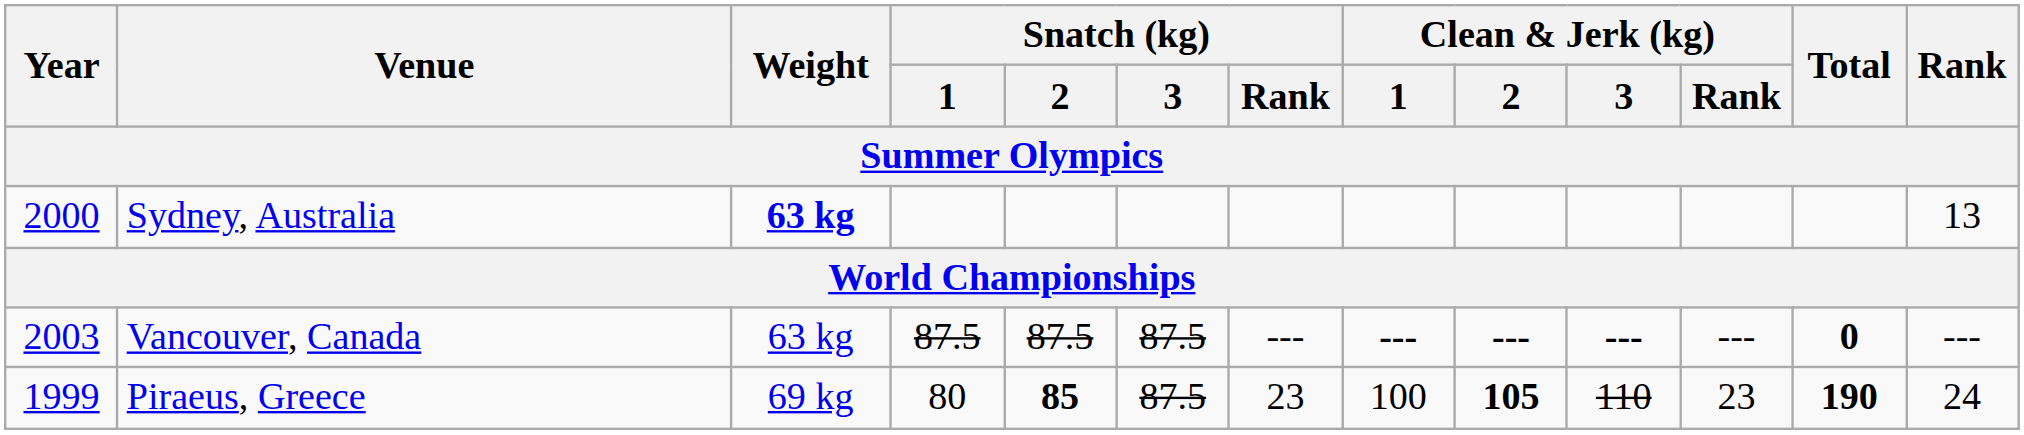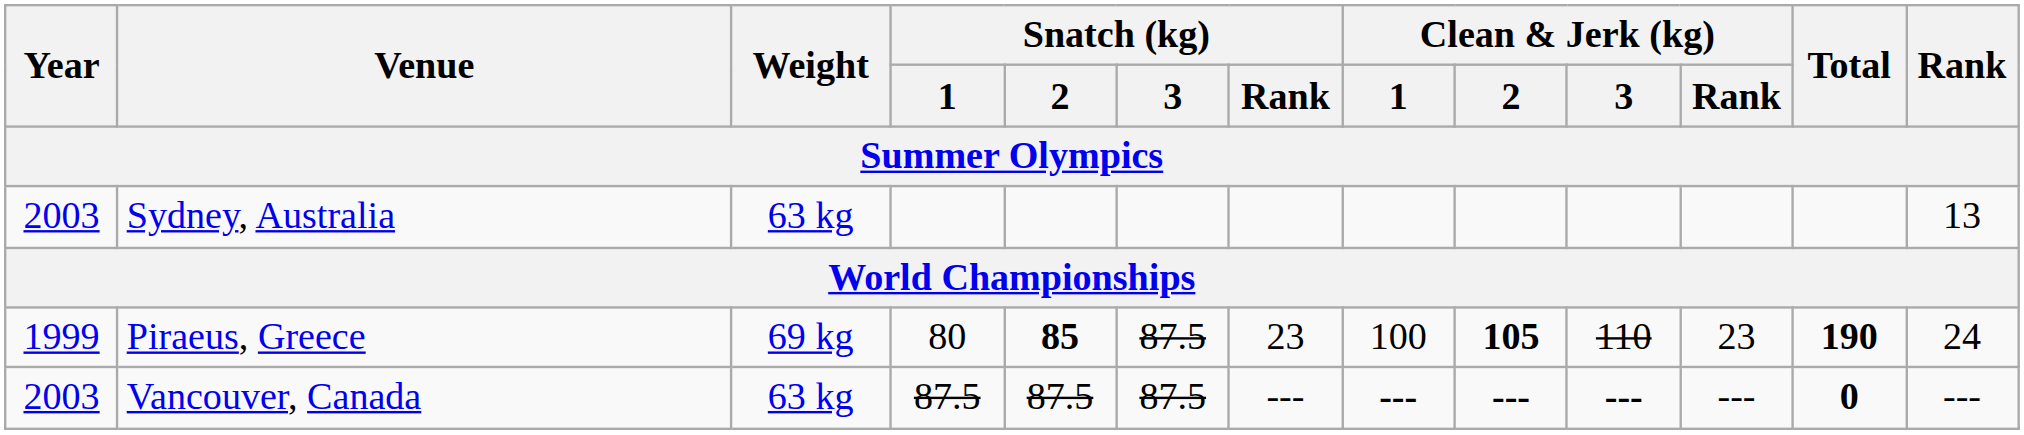Sydney, Australia | Year: 2000 -> 2003
Sydney, Australia | Weight: bold -> normal
rows swapped: Vancouver, Canada <-> Piraeus, Greece
